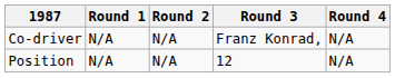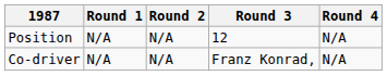rows swapped: Co-driver <-> Position
